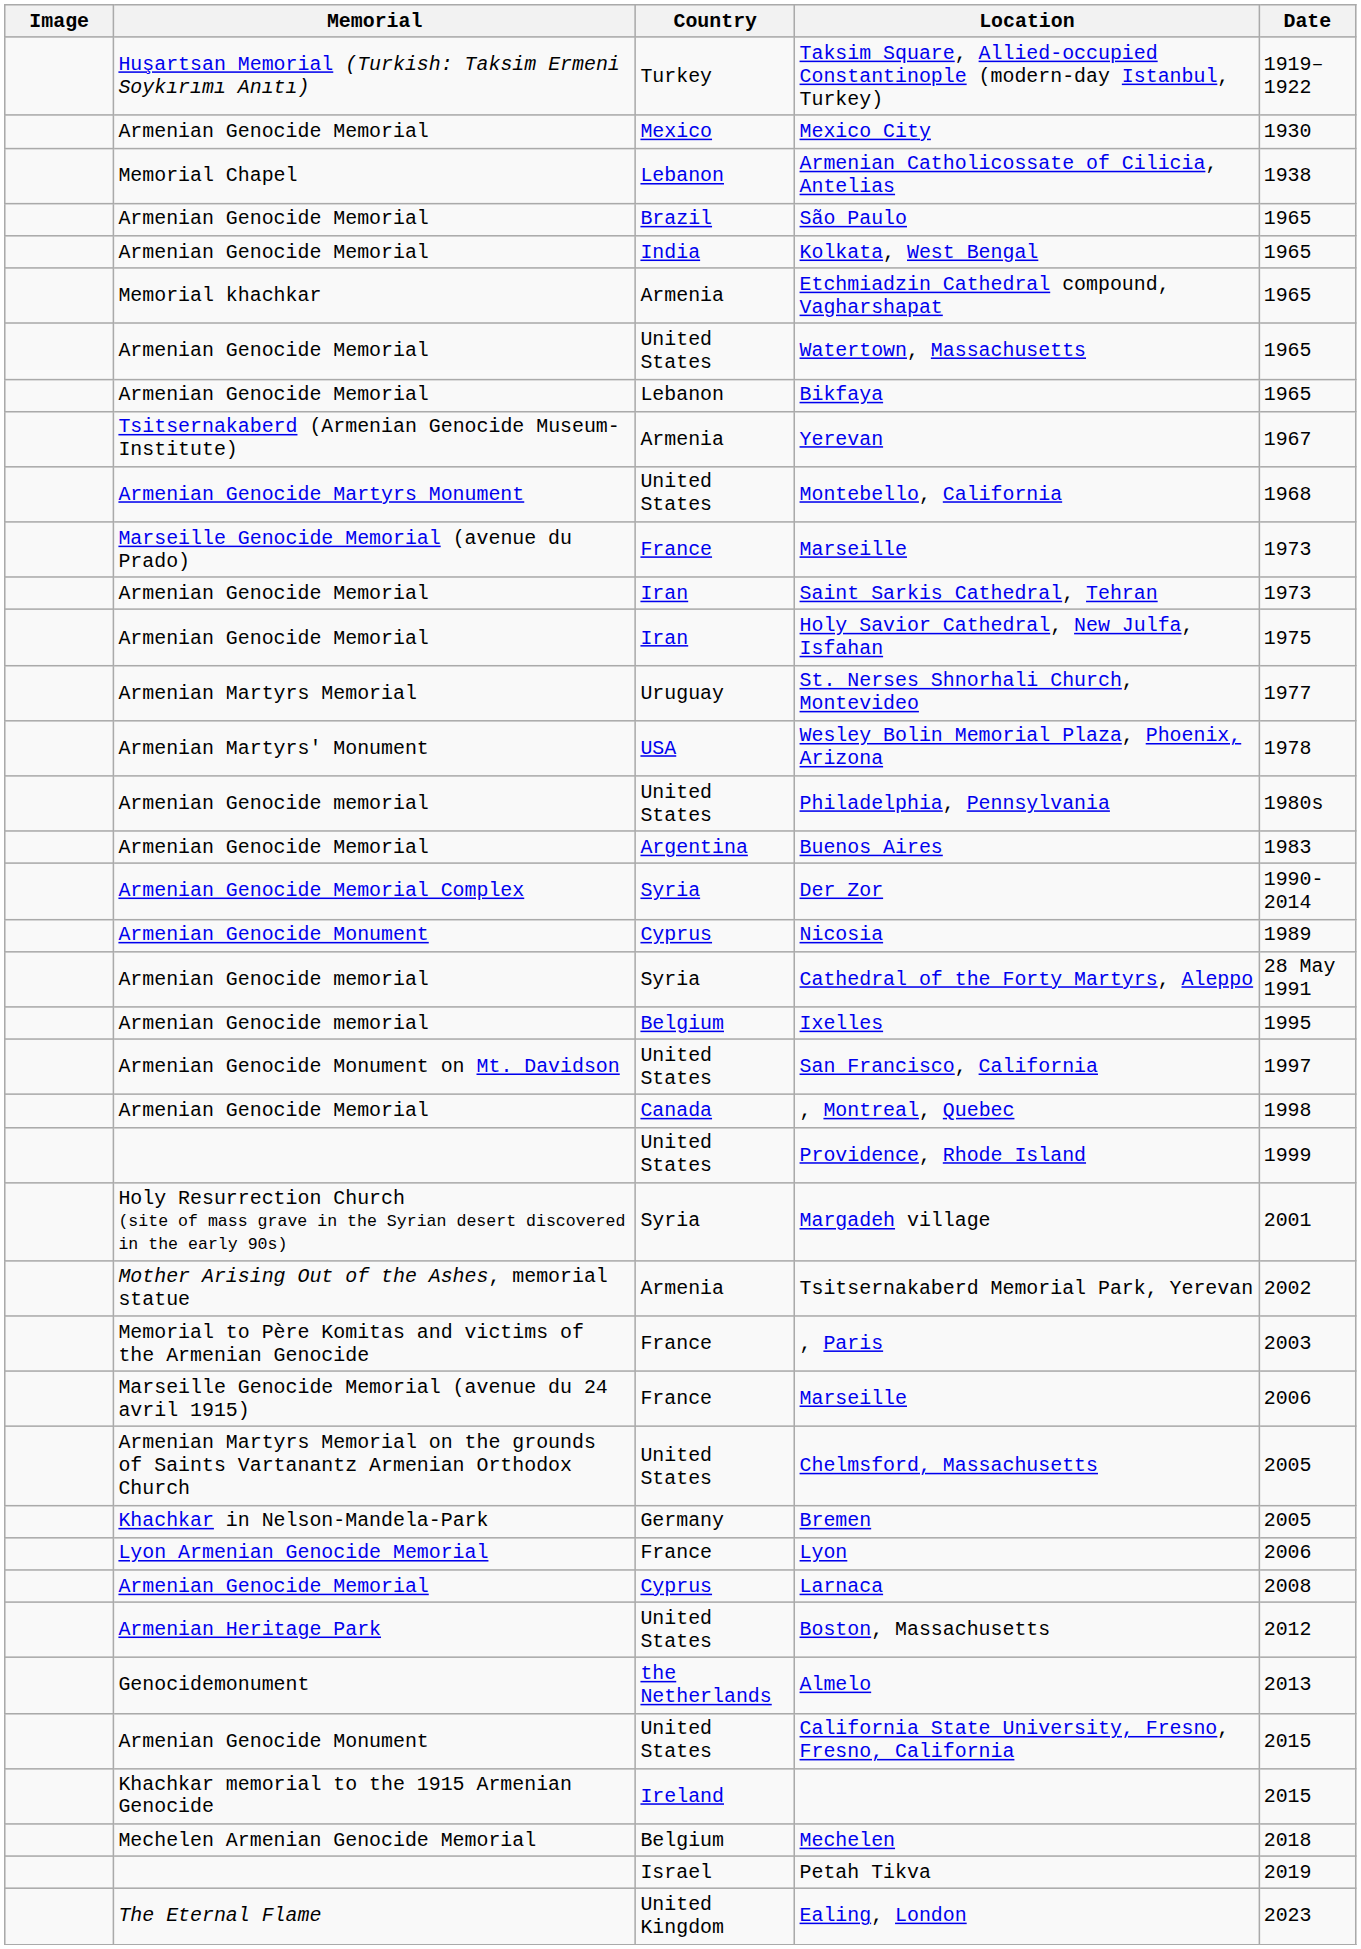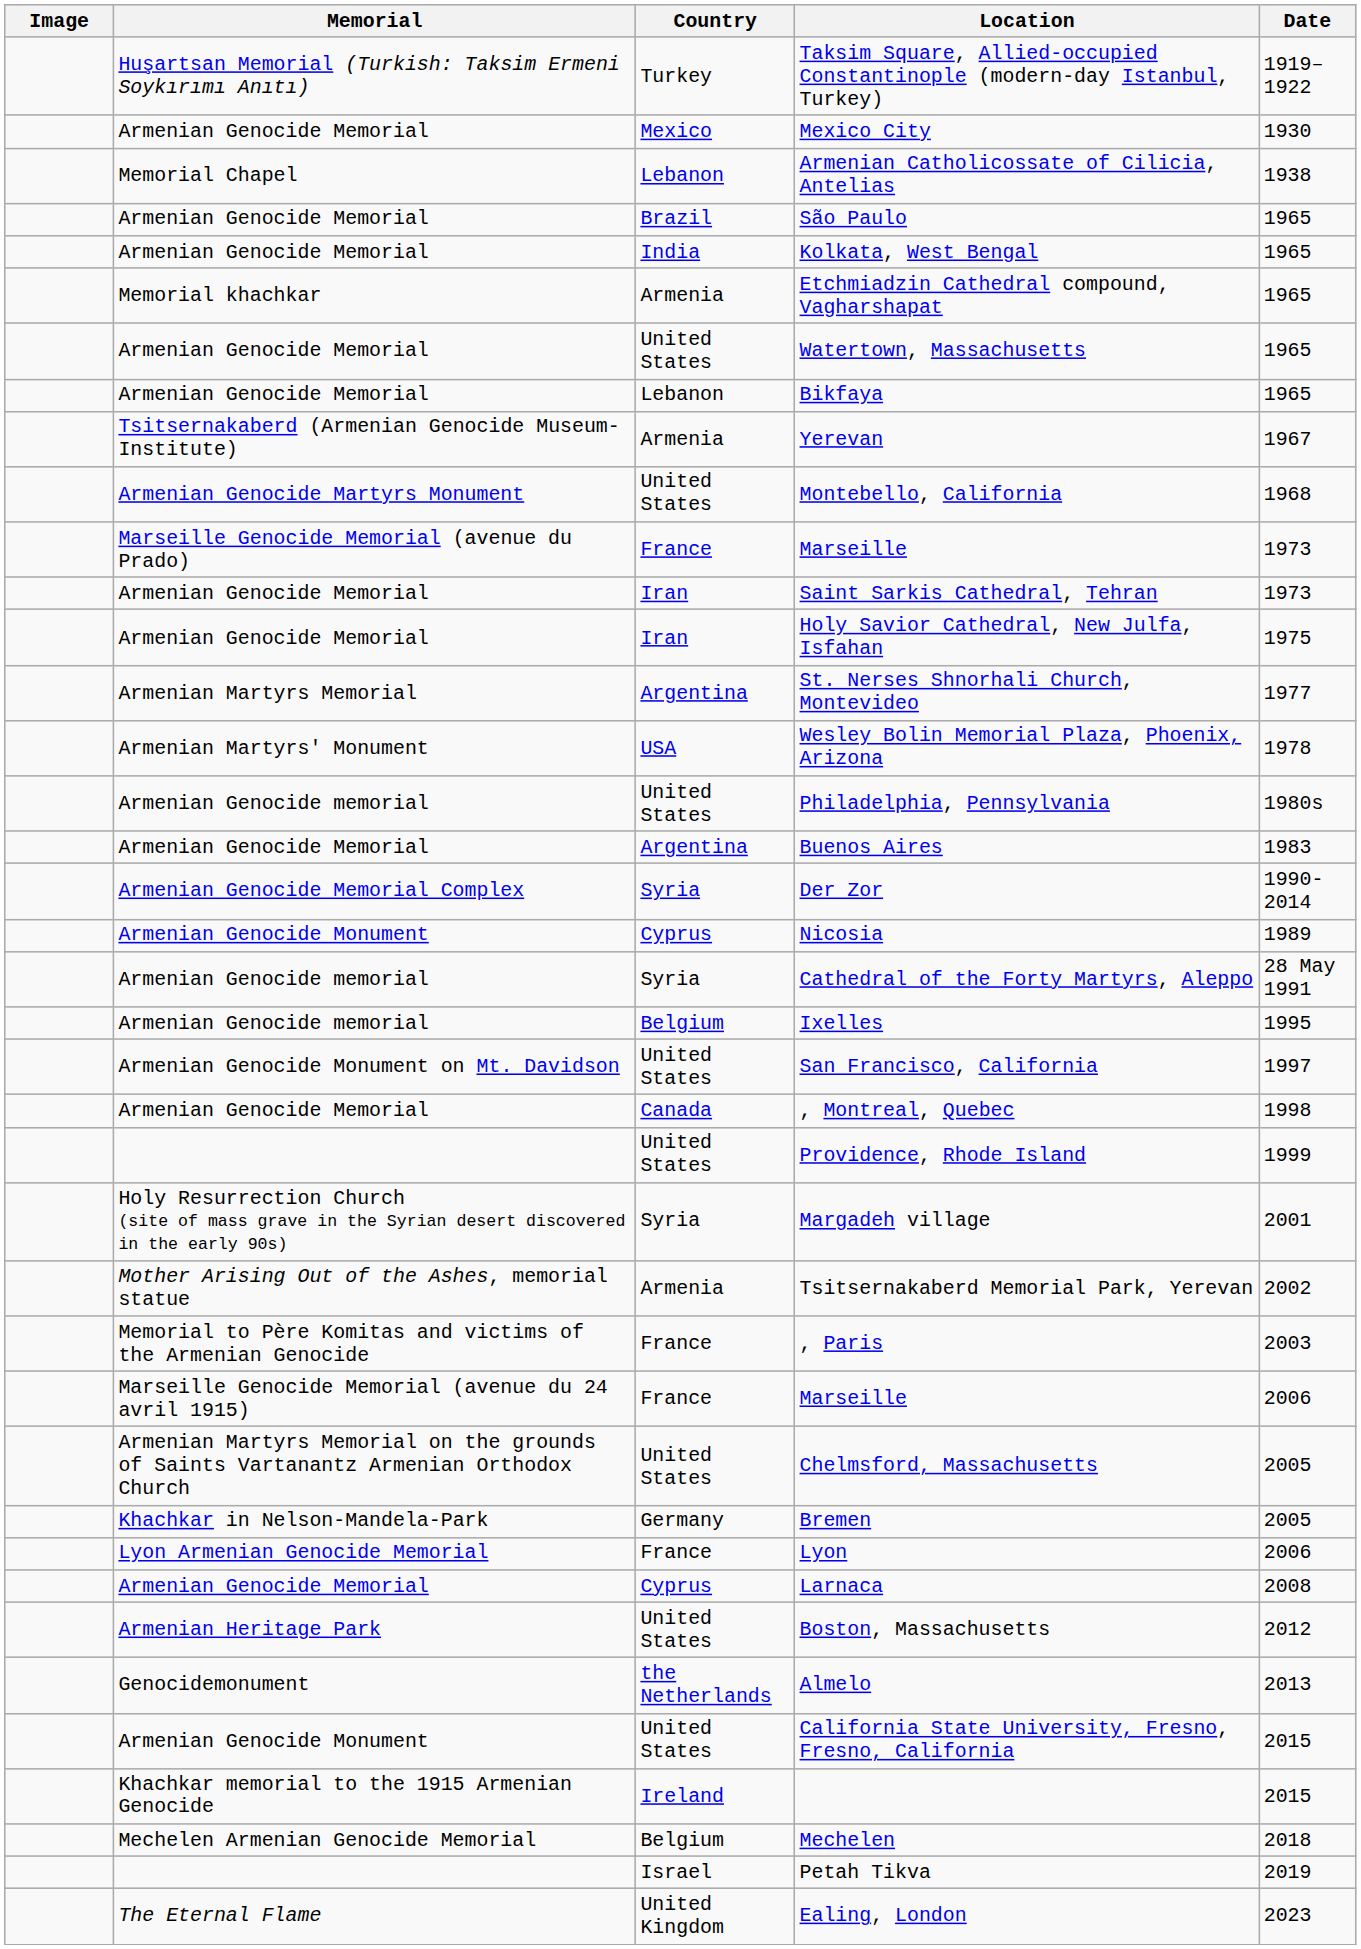St. Nerses Shnorhali Church, Montevideo | Country: Uruguay -> Argentina
